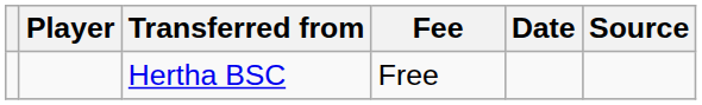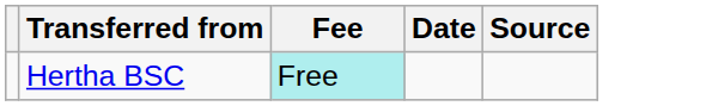- column: Player
Hertha BSC | Fee: no background -> paleturquoise background
